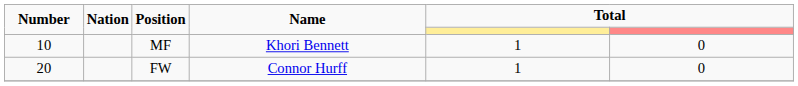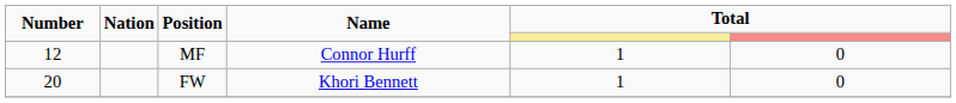MF | Number: 10 -> 12
MF | Name: Khori Bennett -> Connor Hurff
FW | Name: Connor Hurff -> Khori Bennett
